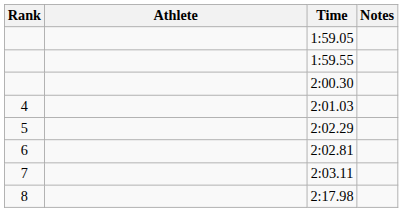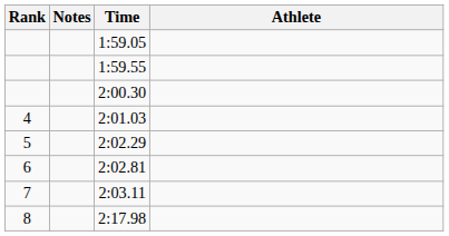columns swapped: Athlete <-> Notes
